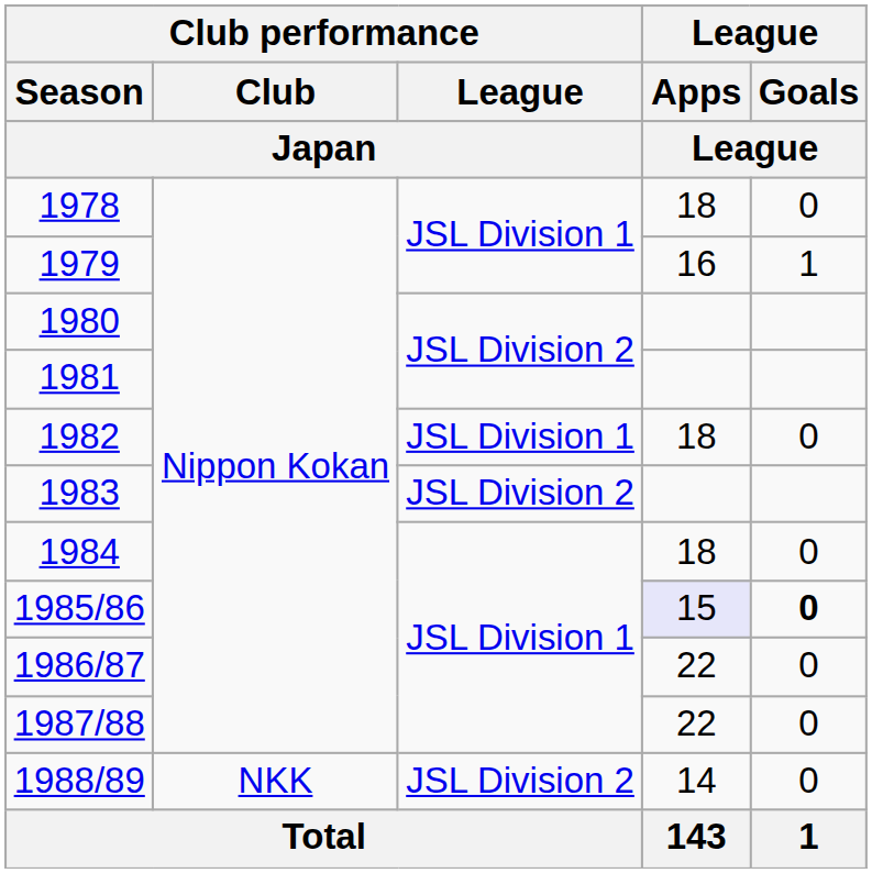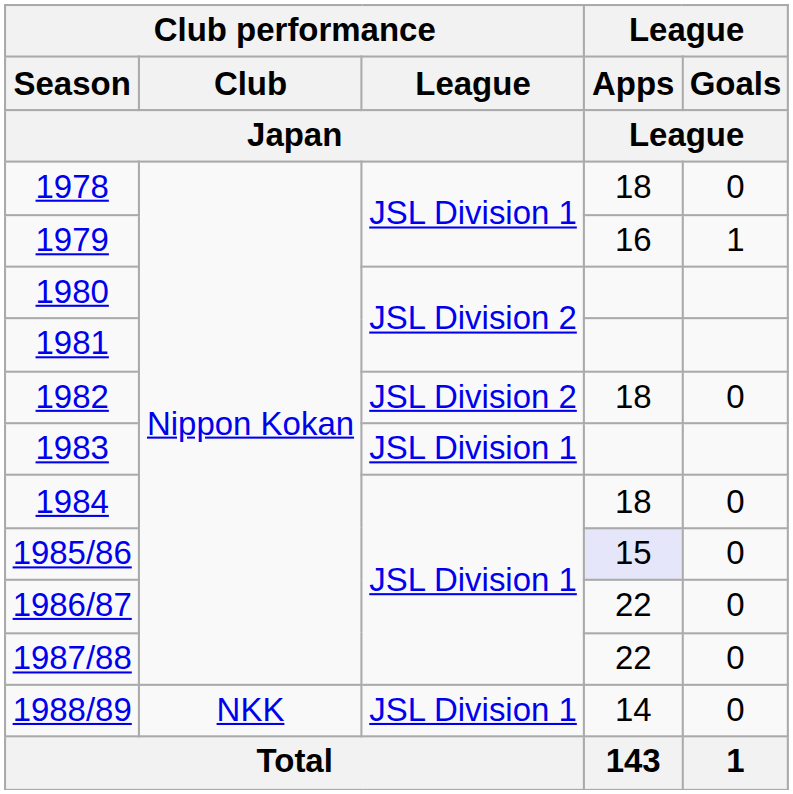1982 | Club performance / League / Japan: JSL Division 1 -> JSL Division 2
1983 | Club performance / League / Japan: JSL Division 2 -> JSL Division 1
1985/86 | League / Goals / League: bold -> normal
1988/89 | Club performance / League / Japan: JSL Division 2 -> JSL Division 1
